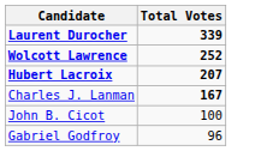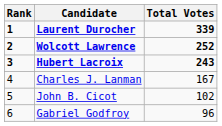+ column: Rank | 1 | 2 | 3 | 4 | 5 | 6
Hubert Lacroix | Total Votes: 207 -> 243
Charles J. Lanman | Total Votes: bold -> normal
John B. Cicot | Total Votes: 100 -> 102
